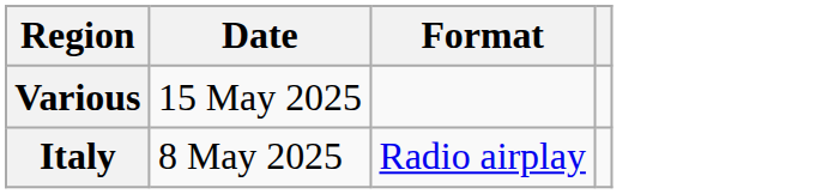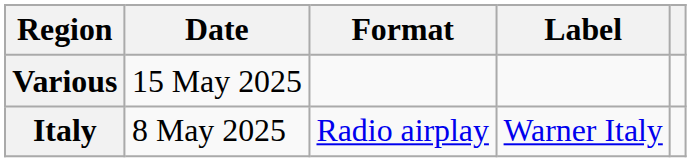+ column: Label | Warner Italy
